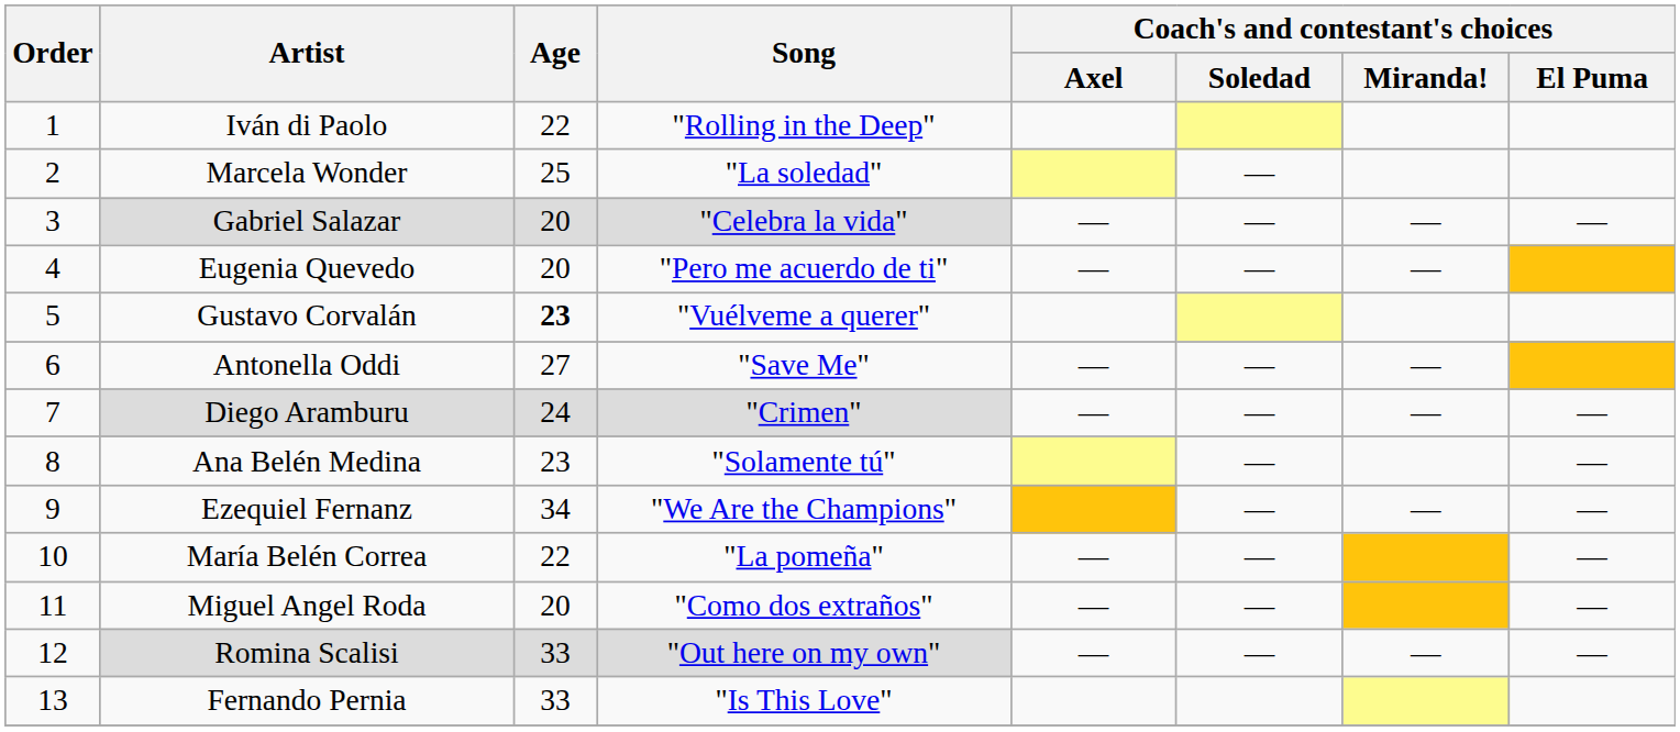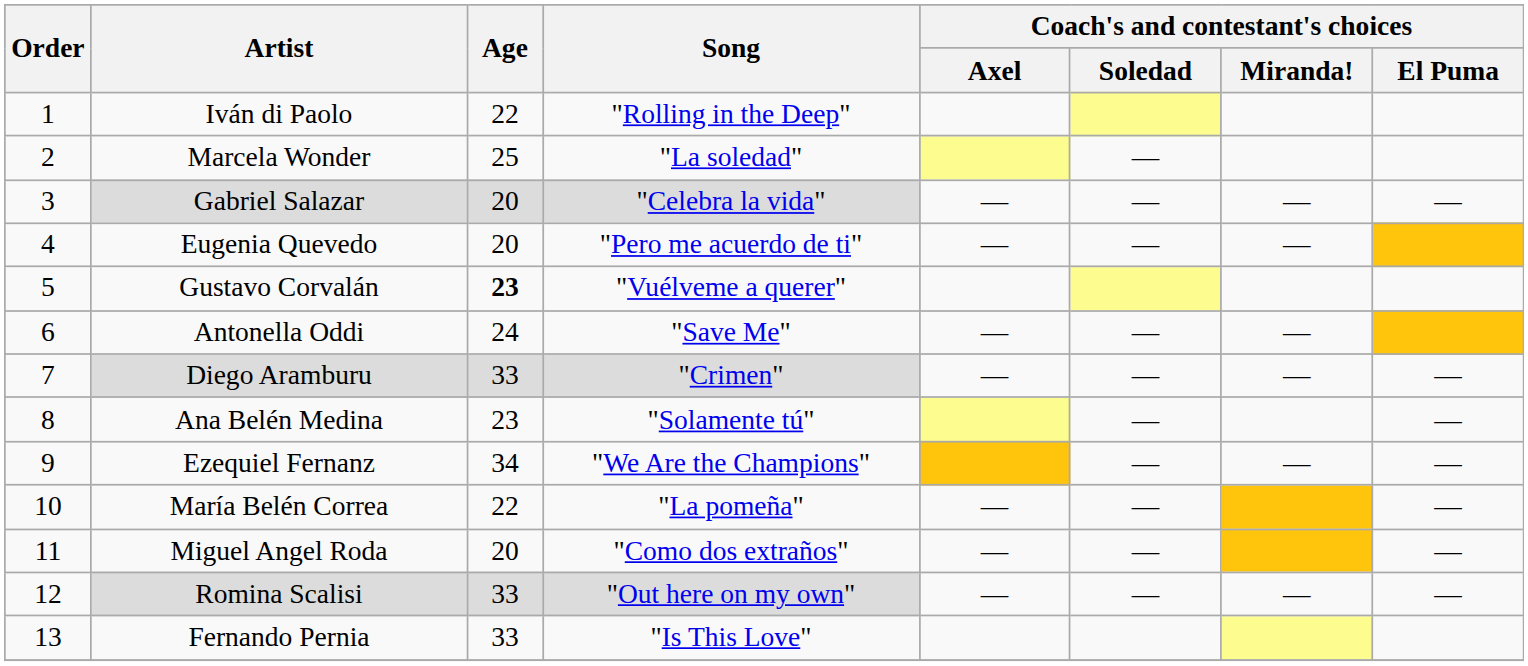Antonella Oddi | Age: 27 -> 24
Diego Aramburu | Age: 24 -> 33
